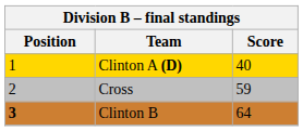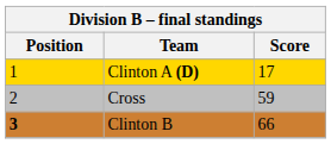Clinton A (D) | Score: 40 -> 17
Clinton B | Score: 64 -> 66
